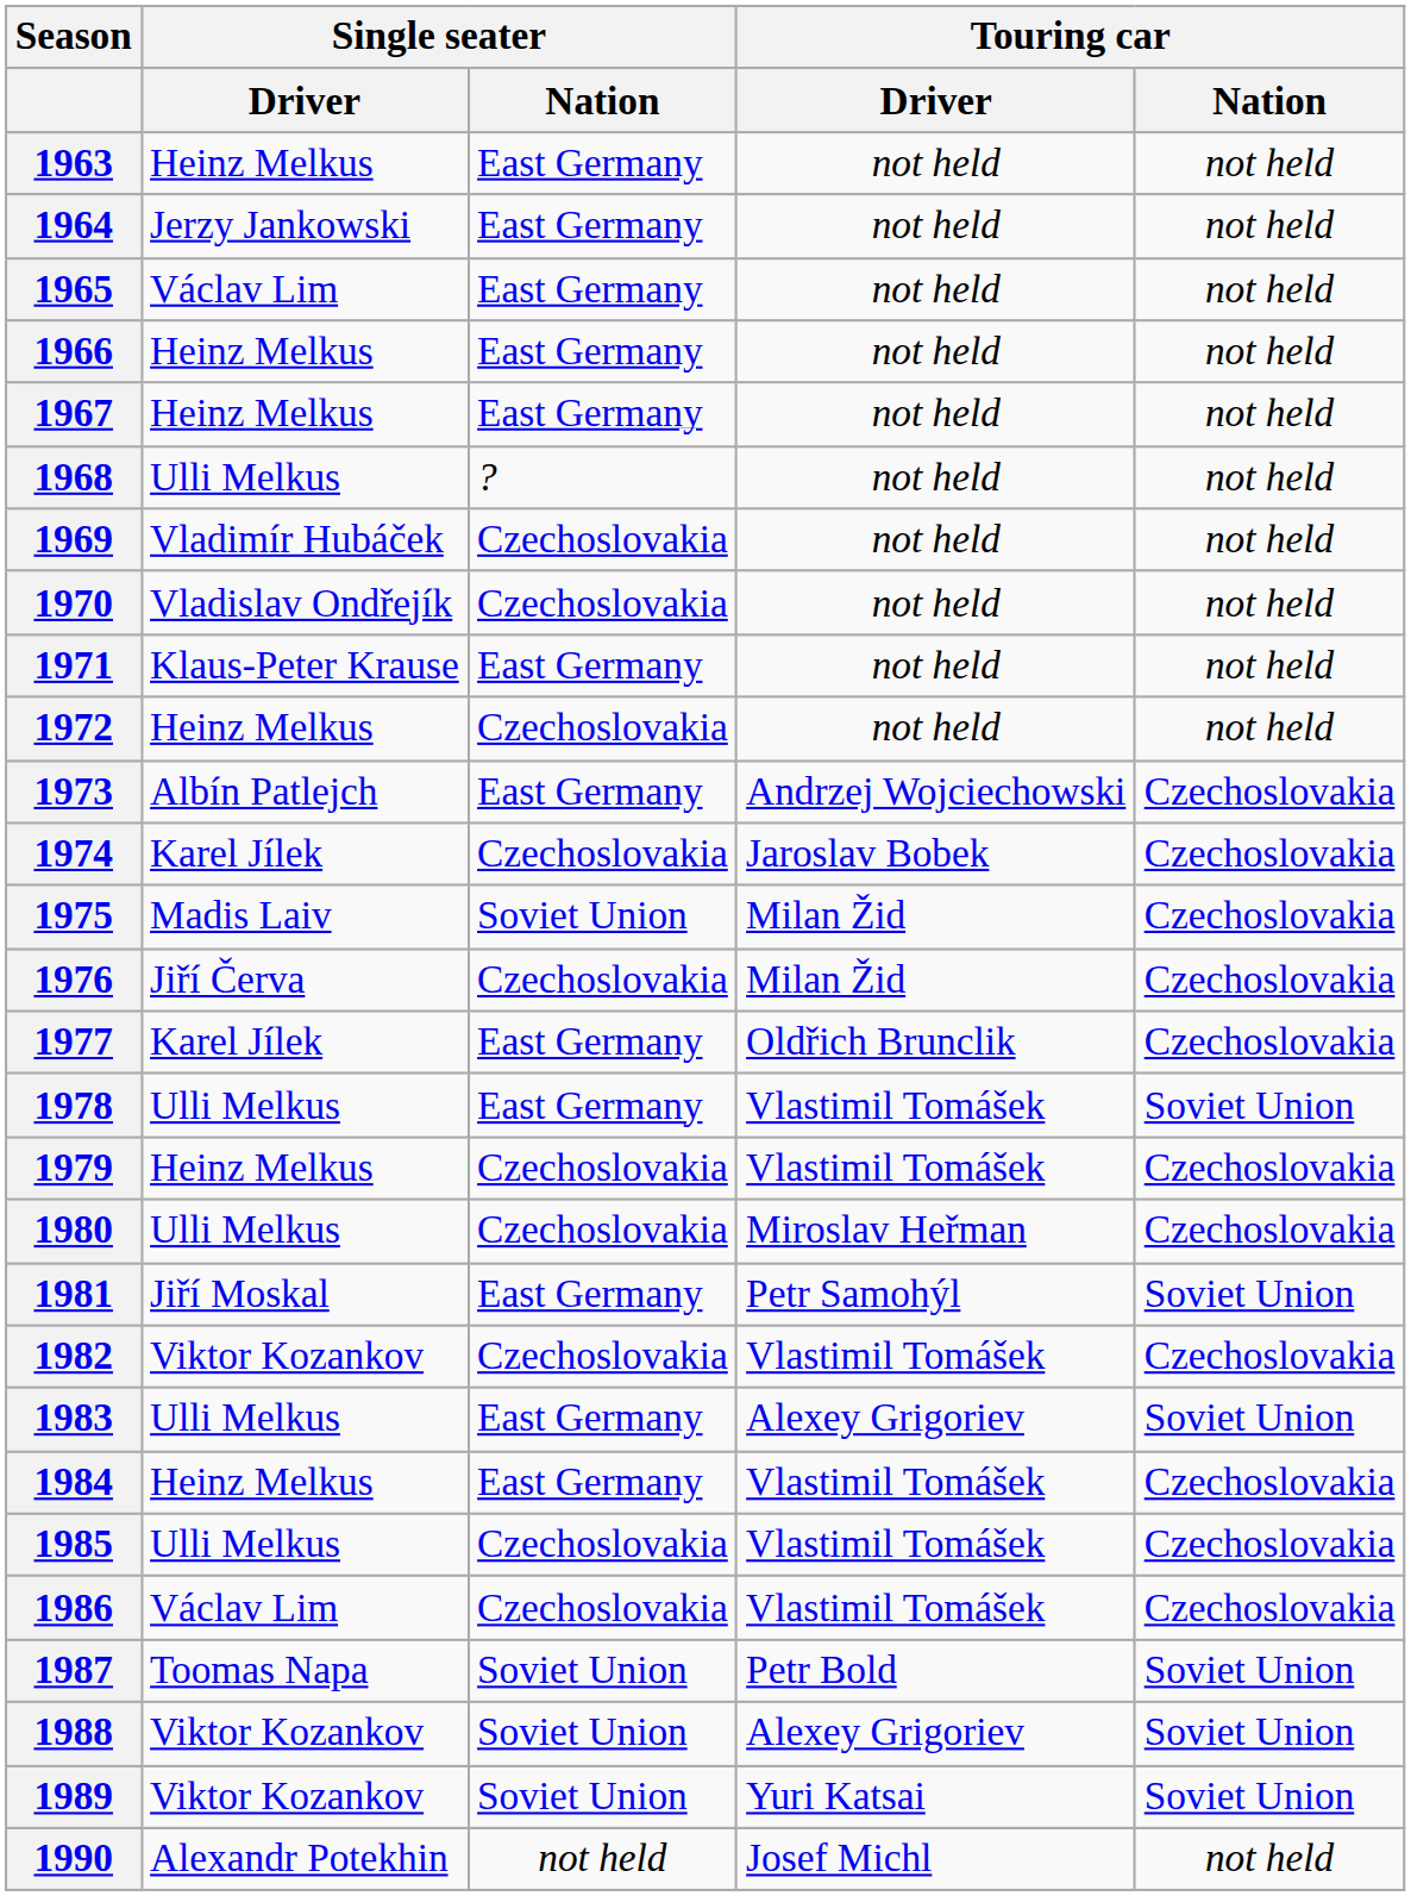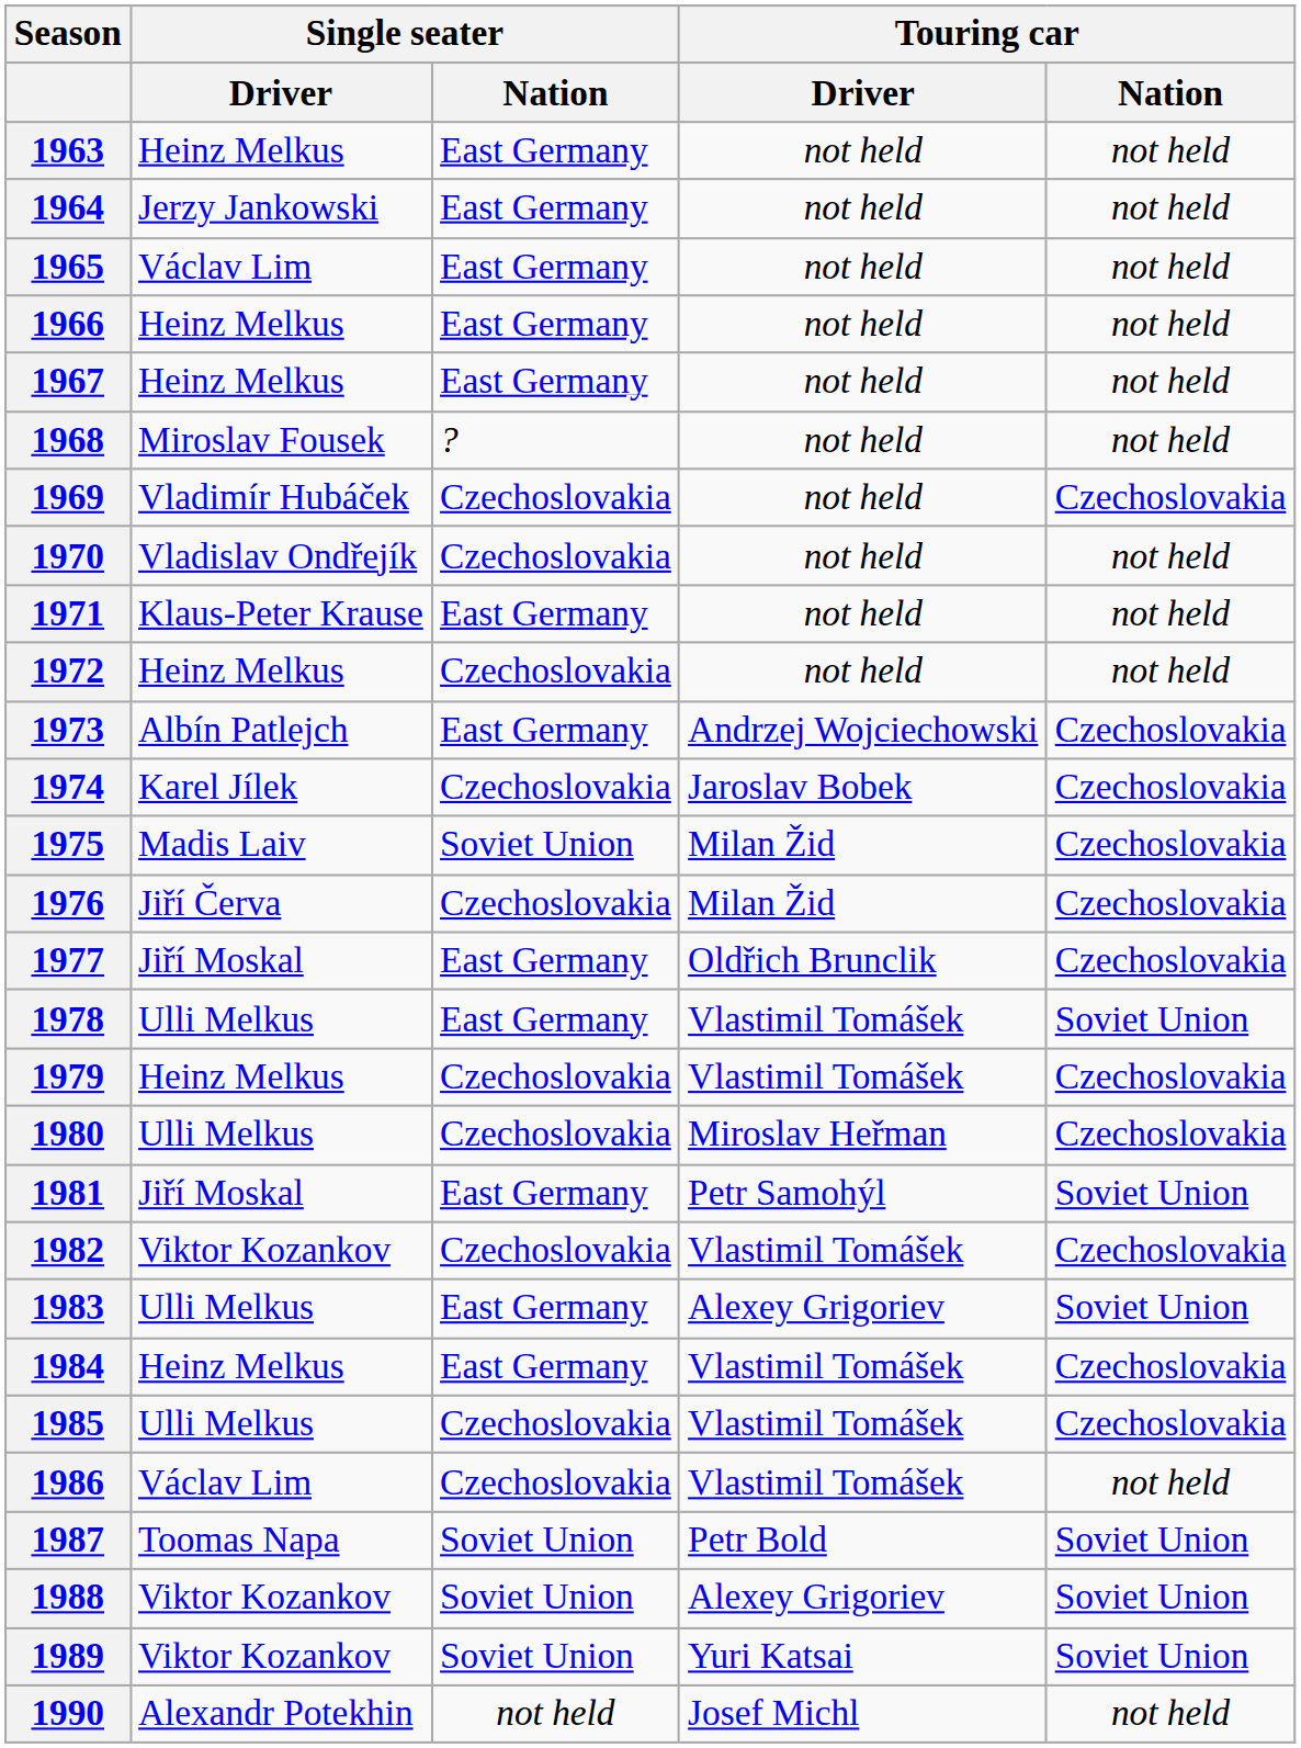1968 | Single seater / Driver: Ulli Melkus -> Miroslav Fousek
1969 | Touring car / Nation: not held -> Czechoslovakia
1977 | Single seater / Driver: Karel Jílek -> Jiří Moskal
1986 | Touring car / Nation: Czechoslovakia -> not held
